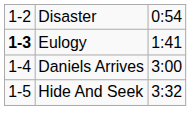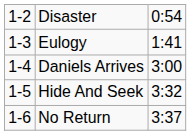Eulogy | column 1: bold -> normal
+ row: 1-6 | No Return | 3:37
